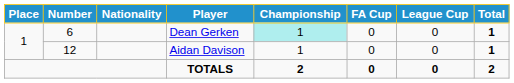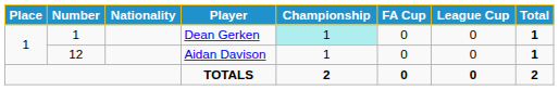Dean Gerken | Number: 6 -> 1
